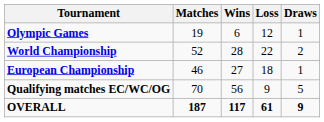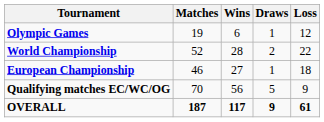columns swapped: Draws <-> Loss
